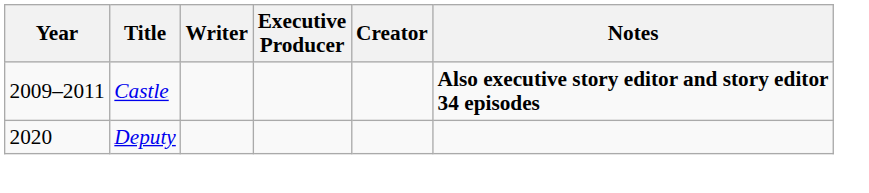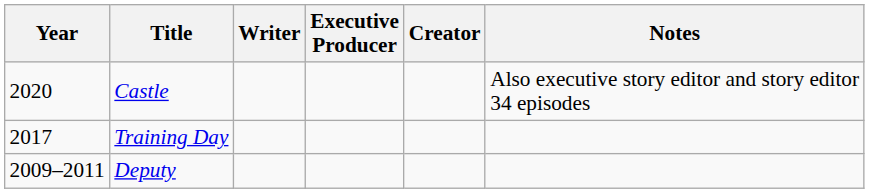Castle | Year: 2009–2011 -> 2020
Castle | Notes: bold -> normal
+ row: 2017 | Training Day
Deputy | Year: 2020 -> 2009–2011
